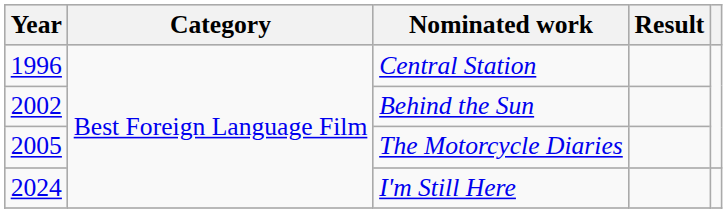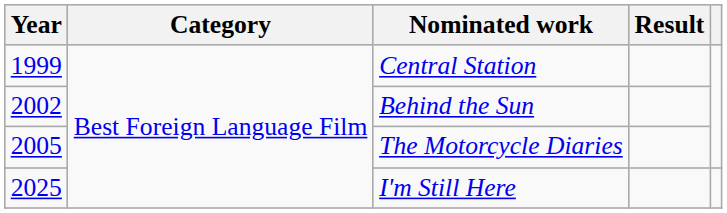Central Station | Year: 1996 -> 1999
I'm Still Here | Year: 2024 -> 2025
